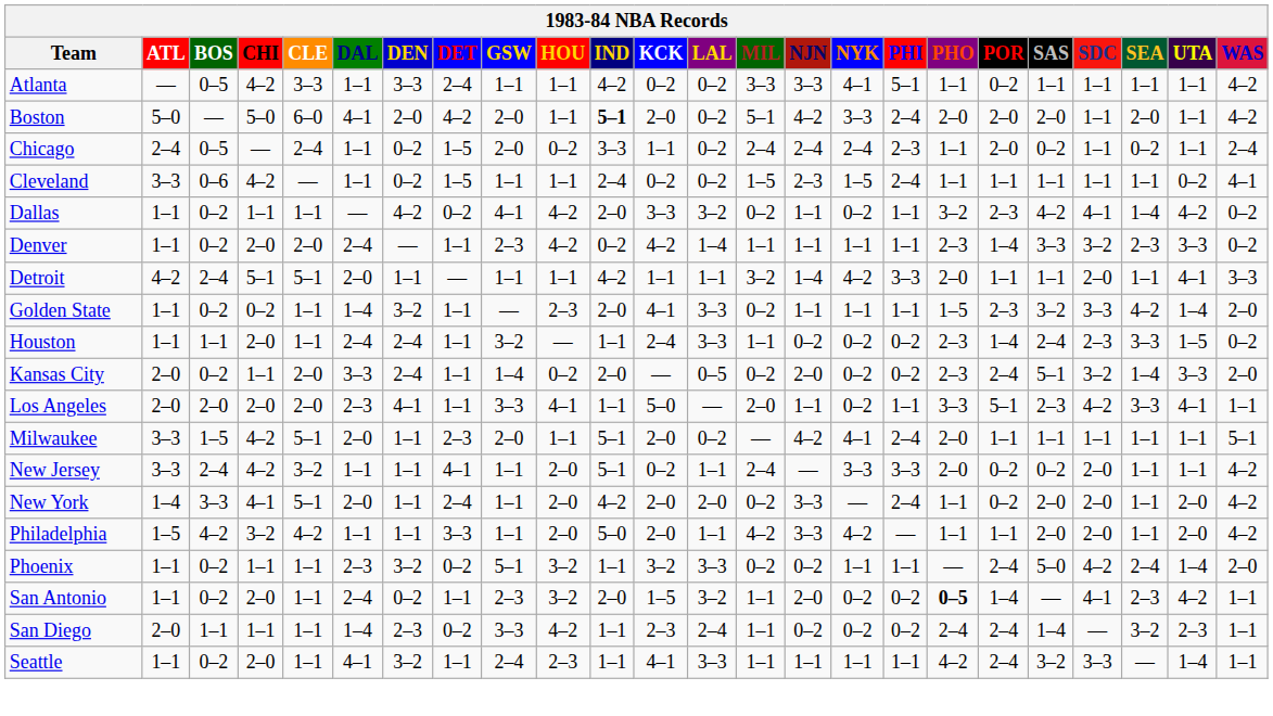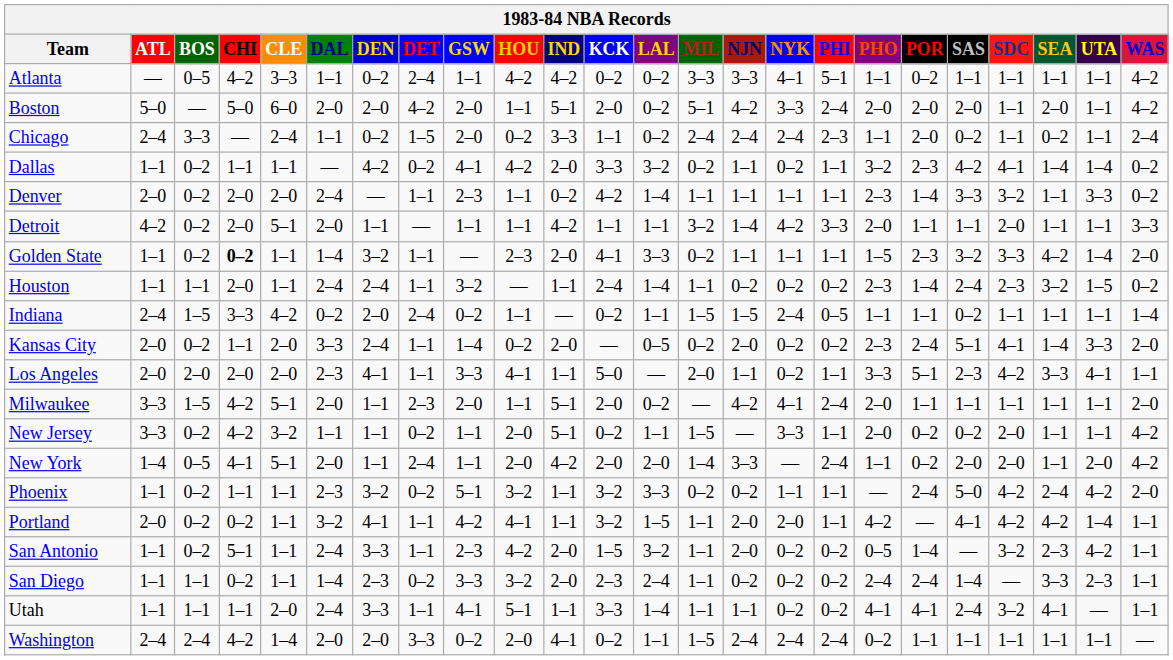Atlanta | DEN: 3–3 -> 0–2
Atlanta | HOU: 1–1 -> 4–2
Boston | DAL: 4–1 -> 2–0
Boston | IND: bold -> normal
Chicago | BOS: 0–5 -> 3–3
- row: Cleveland | 3–3 | 0–6 | 4–2 | — | 1–1 | 0–2 | 1–5 | 1–1 | 1–1 | 2–4 | 0–2 | 0–2 | 1–5 | 2–3 | 1–5 | 2–4 | 1–1 | 1–1 | 1–1 | 1–1 | 1–1 | 0–2 | 4–1
Dallas | UTA: 4–2 -> 1–4
Denver | ATL: 1–1 -> 2–0
Denver | HOU: 4–2 -> 1–1
Denver | SEA: 2–3 -> 1–1
Detroit | BOS: 2–4 -> 0–2
Detroit | CHI: 5–1 -> 2–0
Detroit | UTA: 4–1 -> 1–1
Golden State | CHI: normal -> bold
Houston | LAL: 3–3 -> 1–4
Houston | SEA: 3–3 -> 3–2
+ row: Indiana | 2–4 | 1–5 | 3–3 | 4–2 | 0–2 | 2–0 | 2–4 | 0–2 | 1–1 | — | 0–2 | 1–1 | 1–5 | 1–5 | 2–4 | 0–5 | 1–1 | 1–1 | 0–2 | 1–1 | 1–1 | 1–1 | 1–4
Kansas City | SDC: 3–2 -> 4–1
Milwaukee | WAS: 5–1 -> 2–0
New Jersey | BOS: 2–4 -> 0–2
New Jersey | DET: 4–1 -> 0–2
New Jersey | MIL: 2–4 -> 1–5
New Jersey | PHI: 3–3 -> 1–1
New York | BOS: 3–3 -> 0–5
New York | MIL: 0–2 -> 1–4
- row: Philadelphia | 1–5 | 4–2 | 3–2 | 4–2 | 1–1 | 1–1 | 3–3 | 1–1 | 2–0 | 5–0 | 2–0 | 1–1 | 4–2 | 3–3 | 4–2 | — | 1–1 | 1–1 | 2–0 | 2–0 | 1–1 | 2–0 | 4–2
Phoenix | UTA: 1–4 -> 4–2
+ row: Portland | 2–0 | 0–2 | 0–2 | 1–1 | 3–2 | 4–1 | 1–1 | 4–2 | 4–1 | 1–1 | 3–2 | 1–5 | 1–1 | 2–0 | 2–0 | 1–1 | 4–2 | — | 4–1 | 4–2 | 4–2 | 1–4 | 1–1
San Antonio | CHI: 2–0 -> 5–1
San Antonio | DEN: 0–2 -> 3–3
San Antonio | HOU: 3–2 -> 4–2
San Antonio | PHO: bold -> normal
San Antonio | SDC: 4–1 -> 3–2
San Diego | ATL: 2–0 -> 1–1
San Diego | CHI: 1–1 -> 0–2
San Diego | HOU: 4–2 -> 3–2
San Diego | IND: 1–1 -> 2–0
San Diego | SEA: 3–2 -> 3–3
- row: Seattle | 1–1 | 0–2 | 2–0 | 1–1 | 4–1 | 3–2 | 1–1 | 2–4 | 2–3 | 1–1 | 4–1 | 3–3 | 1–1 | 1–1 | 1–1 | 1–1 | 4–2 | 2–4 | 3–2 | 3–3 | — | 1–4 | 1–1
+ row: Utah | 1–1 | 1–1 | 1–1 | 2–0 | 2–4 | 3–3 | 1–1 | 4–1 | 5–1 | 1–1 | 3–3 | 1–4 | 1–1 | 1–1 | 0–2 | 0–2 | 4–1 | 4–1 | 2–4 | 3–2 | 4–1 | — | 1–1
+ row: Washington | 2–4 | 2–4 | 4–2 | 1–4 | 2–0 | 2–0 | 3–3 | 0–2 | 2–0 | 4–1 | 0–2 | 1–1 | 1–5 | 2–4 | 2–4 | 2–4 | 0–2 | 1–1 | 1–1 | 1–1 | 1–1 | 1–1 | —
